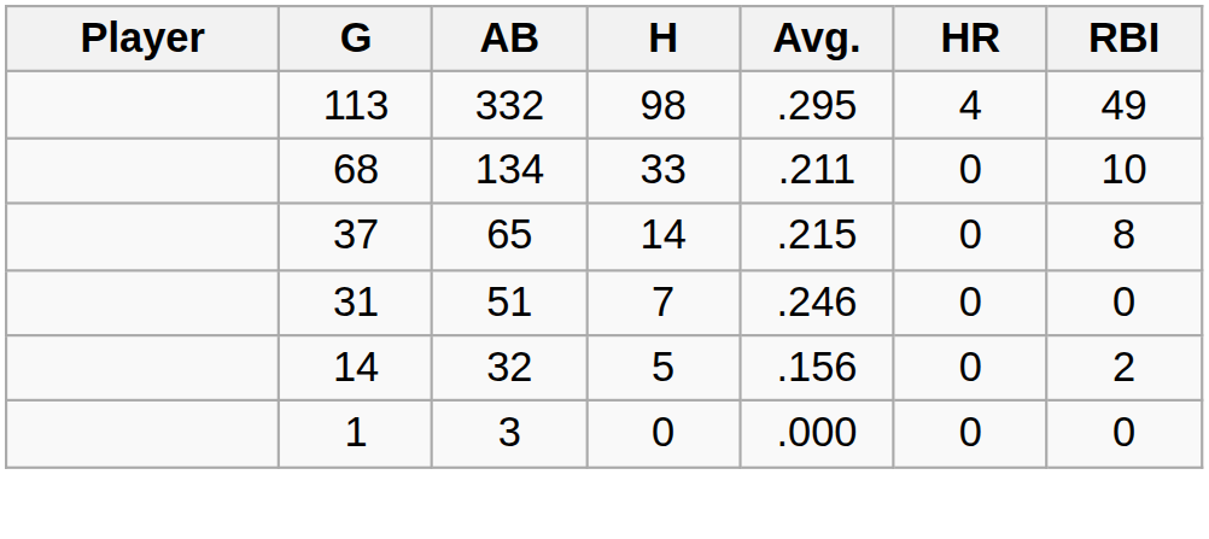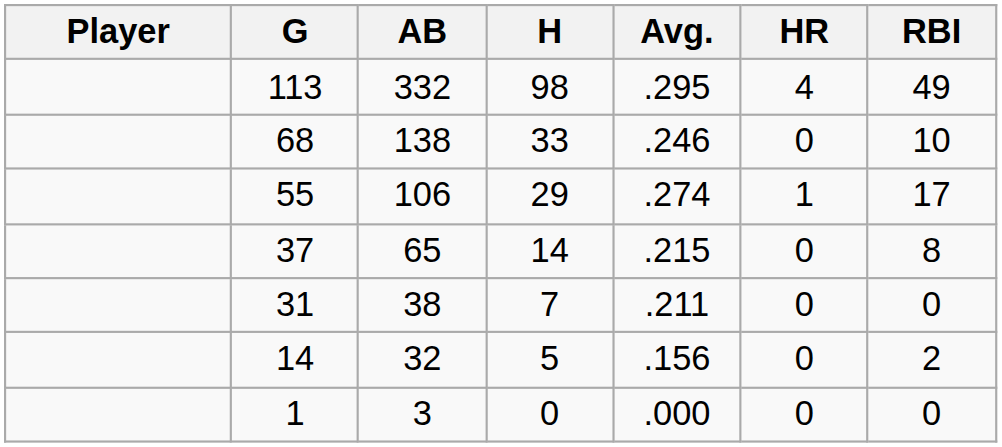68 | AB: 134 -> 138
68 | Avg.: .211 -> .246
+ row: 55 | 106 | 29 | .274 | 1 | 17
31 | AB: 51 -> 38
31 | Avg.: .246 -> .211
